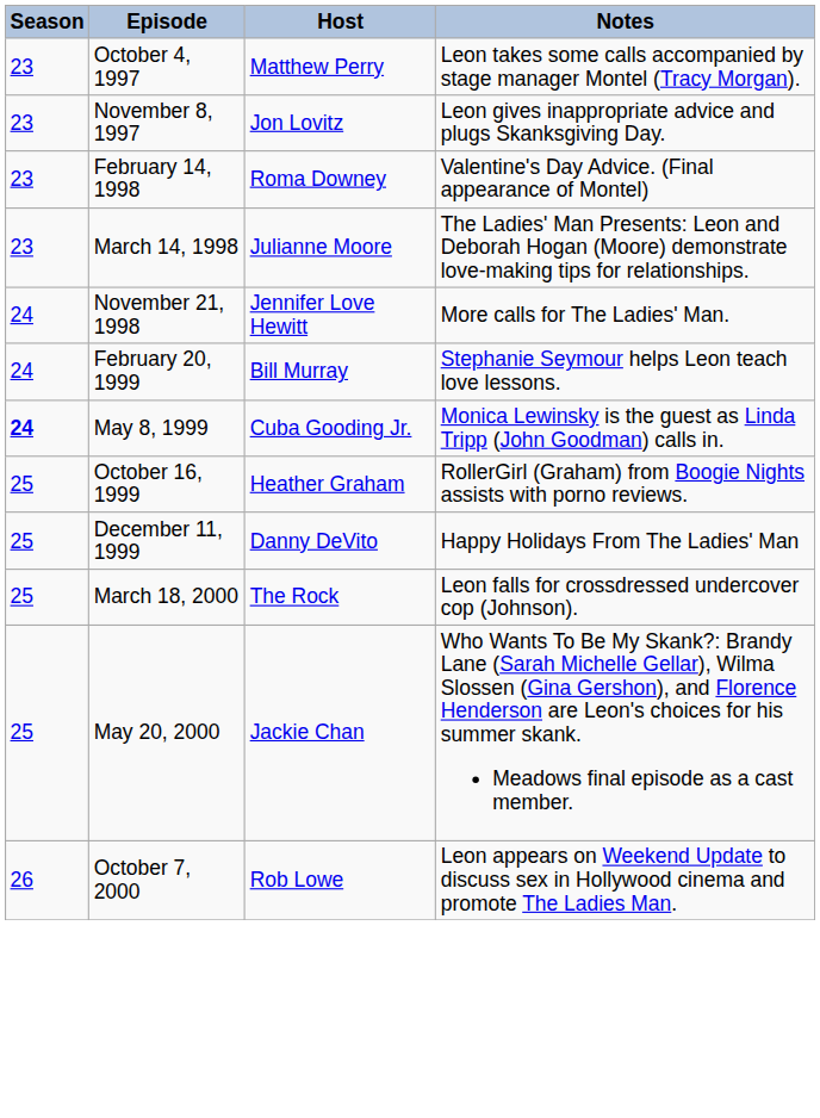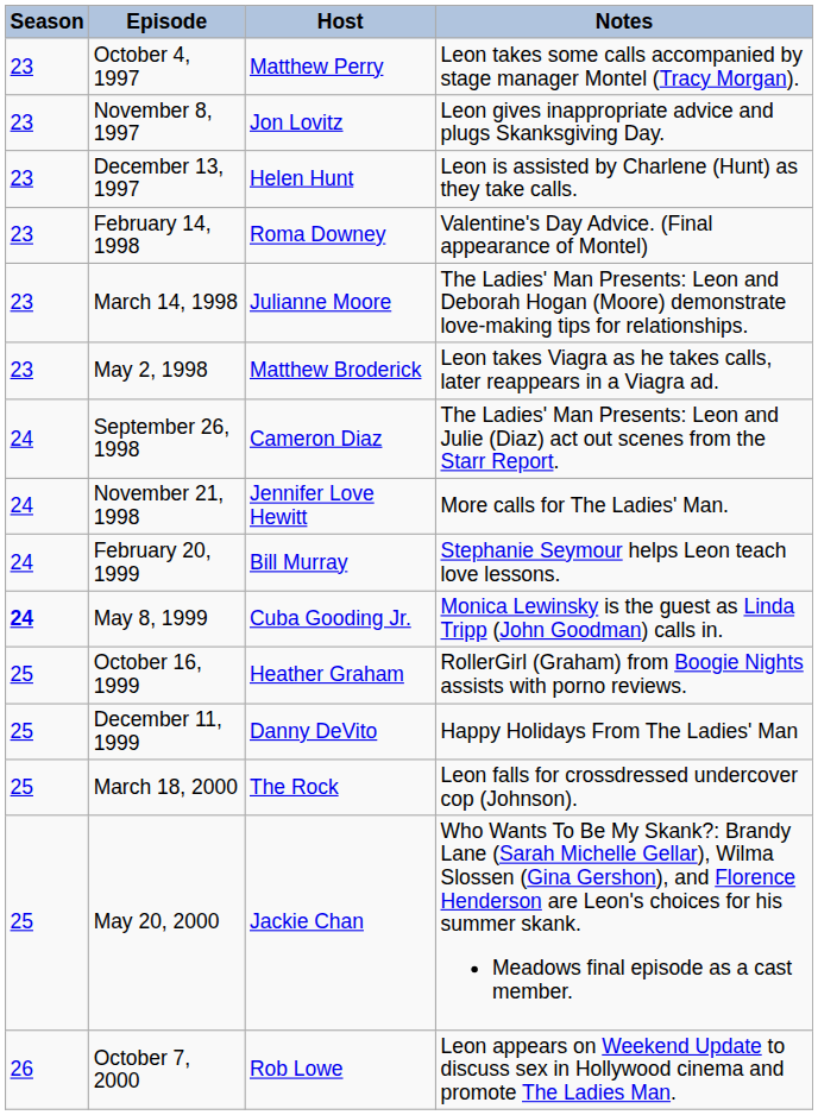+ row: 23 | December 13, 1997 | Helen Hunt | Leon is assisted by Charlene (Hunt) as they take calls.
+ row: 23 | May 2, 1998 | Matthew Broderick | Leon takes Viagra as he takes calls, later reappears in a Viagra ad.
+ row: 24 | September 26, 1998 | Cameron Diaz | The Ladies' Man Presents: Leon and Julie (Diaz) act out scenes from the Starr Report.
